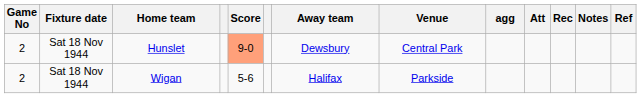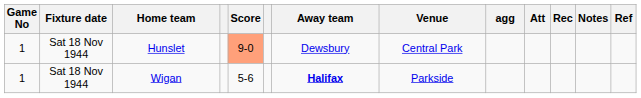Hunslet | Game No: 2 -> 1
Wigan | Game No: 2 -> 1
Wigan | Away team: normal -> bold
